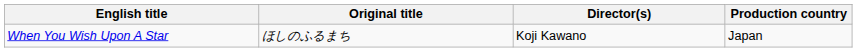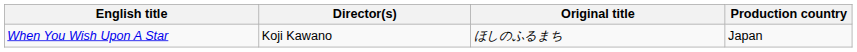columns swapped: Original title <-> Director(s)
